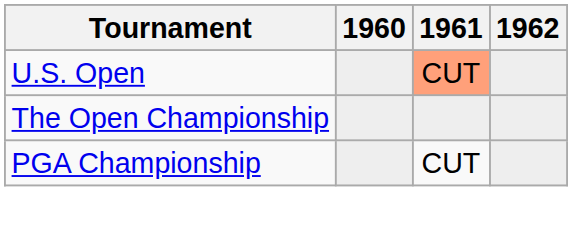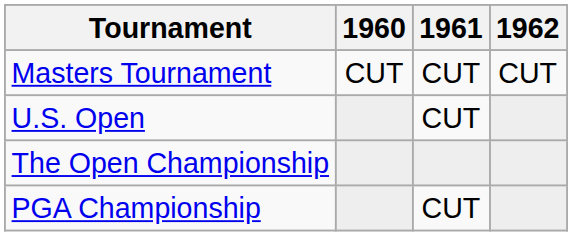+ row: Masters Tournament | CUT | CUT | CUT
U.S. Open | 1961: lightsalmon background -> no background
